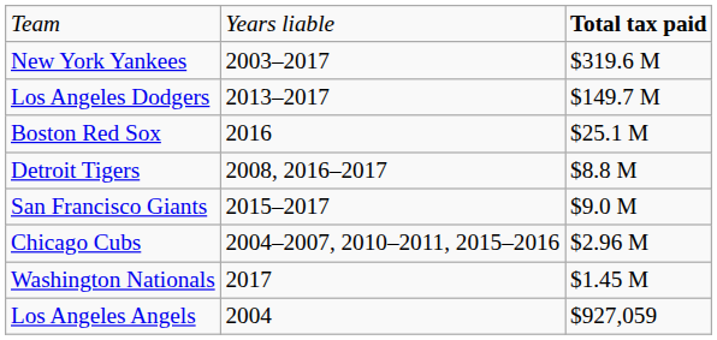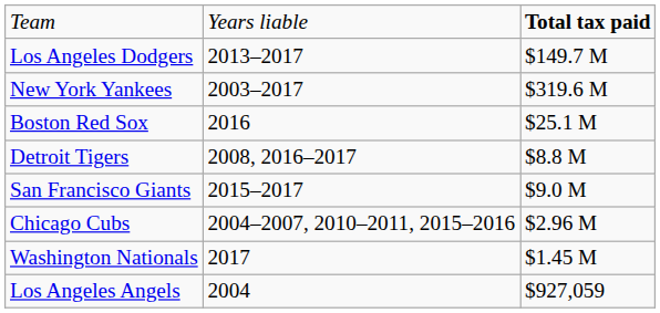rows swapped: New York Yankees <-> Los Angeles Dodgers
